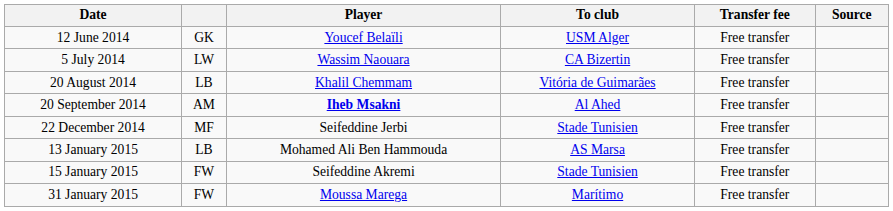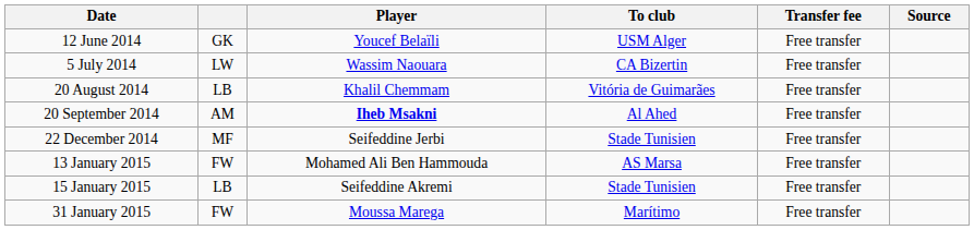13 January 2015 | column 2: LB -> FW
15 January 2015 | column 2: FW -> LB
